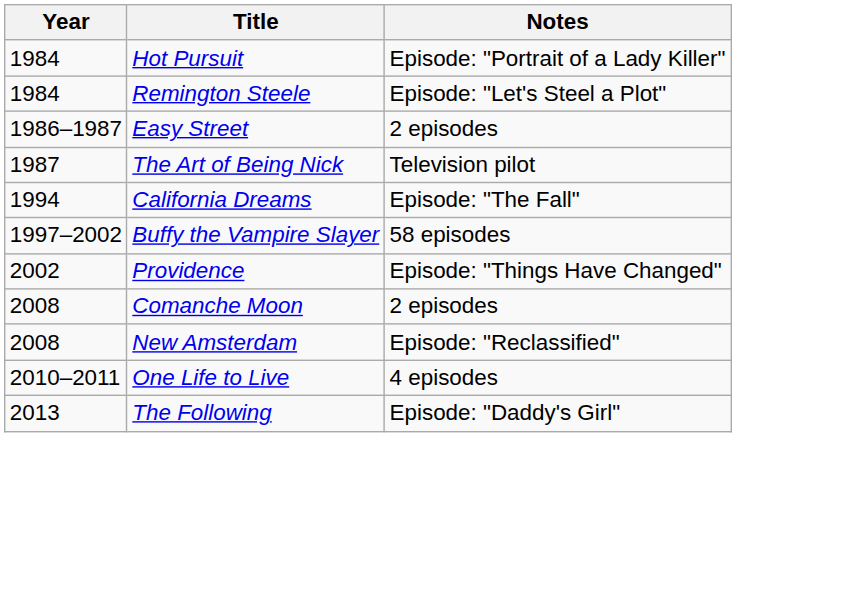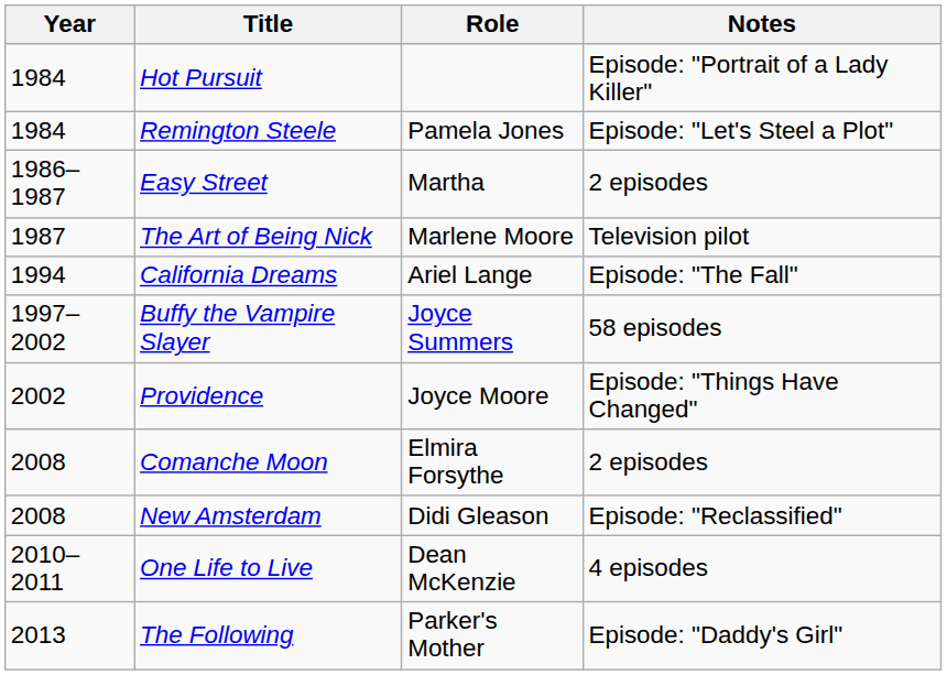+ column: Role | Pamela Jones | Martha | Marlene Moore | Ariel Lange | Joyce Summers | Joyce Moore | Elmira Forsythe | Didi Gleason | Dean McKenzie | Parker's Mother
